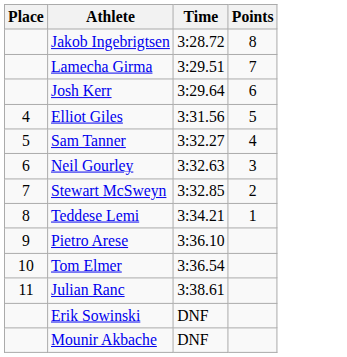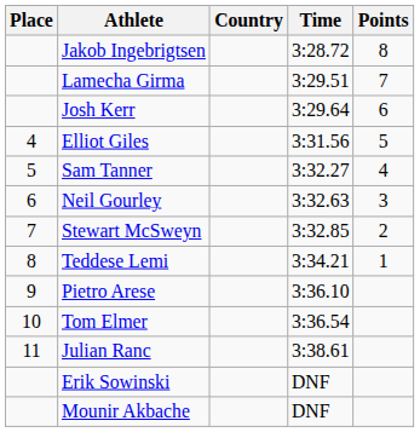+ column: Country
